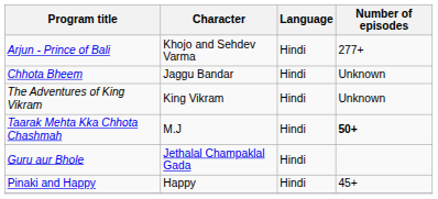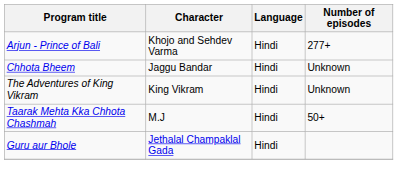Taarak Mehta Kka Chhota Chashmah | Number of episodes: bold -> normal
- row: Pinaki and Happy | Happy | Hindi | 45+
